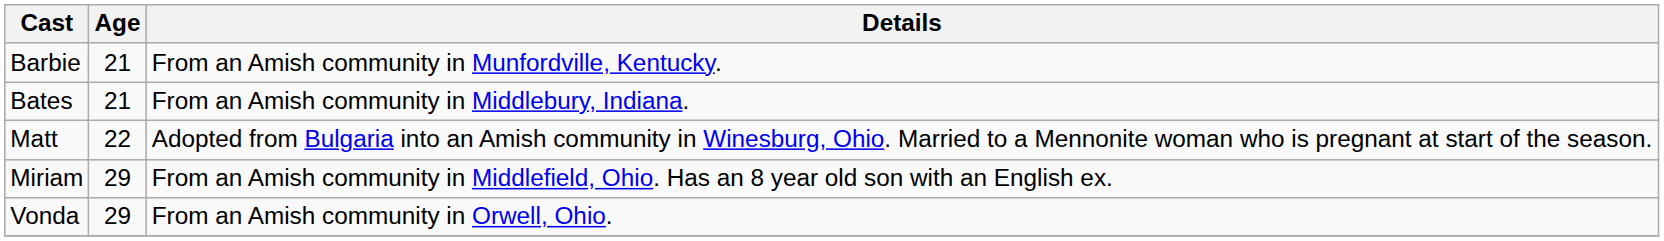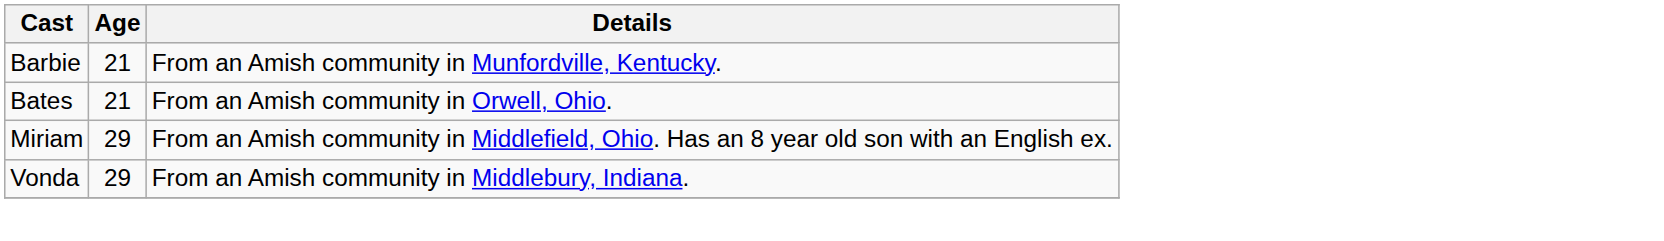Bates | Details: From an Amish community in Middlebury, Indiana. -> From an Amish community in Orwell, Ohio.
- row: Matt | 22 | Adopted from Bulgaria into an Amish community in Winesburg, Ohio. Married to a Mennonite woman who is pregnant at start of the season.
Vonda | Details: From an Amish community in Orwell, Ohio. -> From an Amish community in Middlebury, Indiana.
